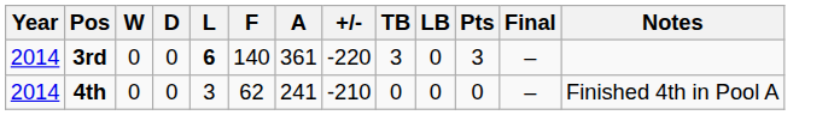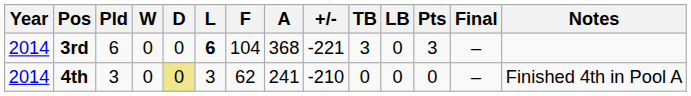+ column: Pld | 6 | 3
3rd | F: 140 -> 104
3rd | A: 361 -> 368
3rd | +/-: -220 -> -221
4th | D: no background -> khaki background
